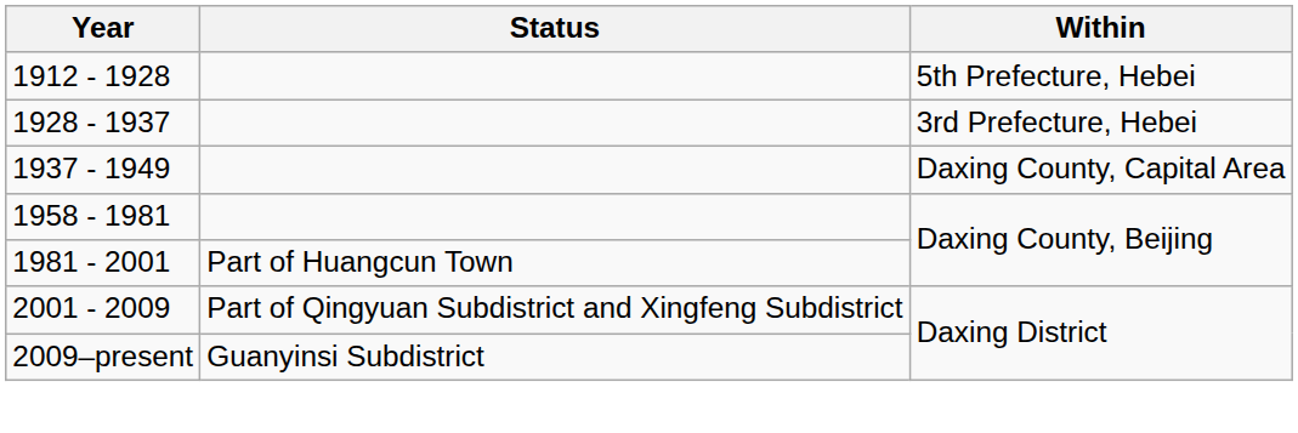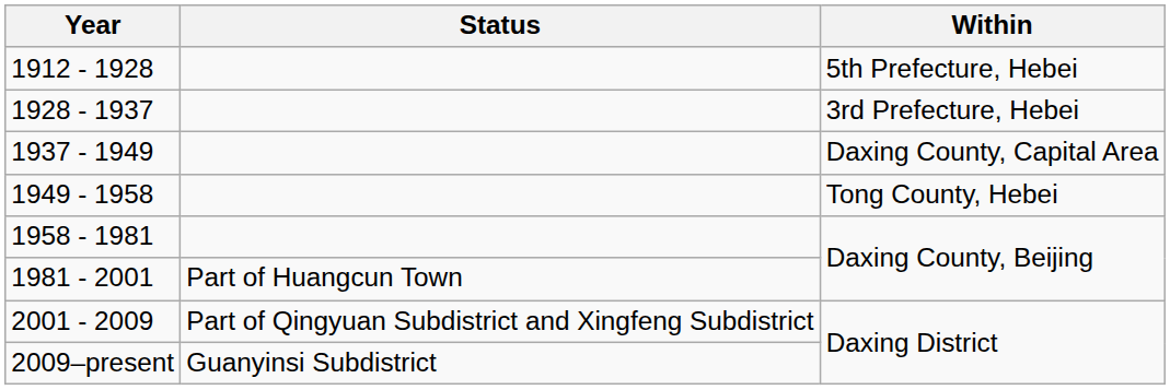+ row: 1949 - 1958 | Tong County, Hebei
